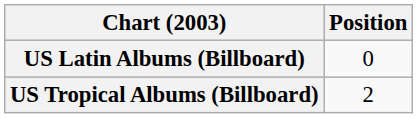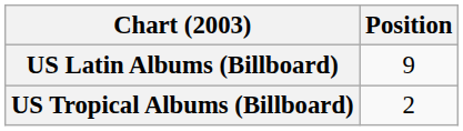US Latin Albums (Billboard) | Position: 0 -> 9
